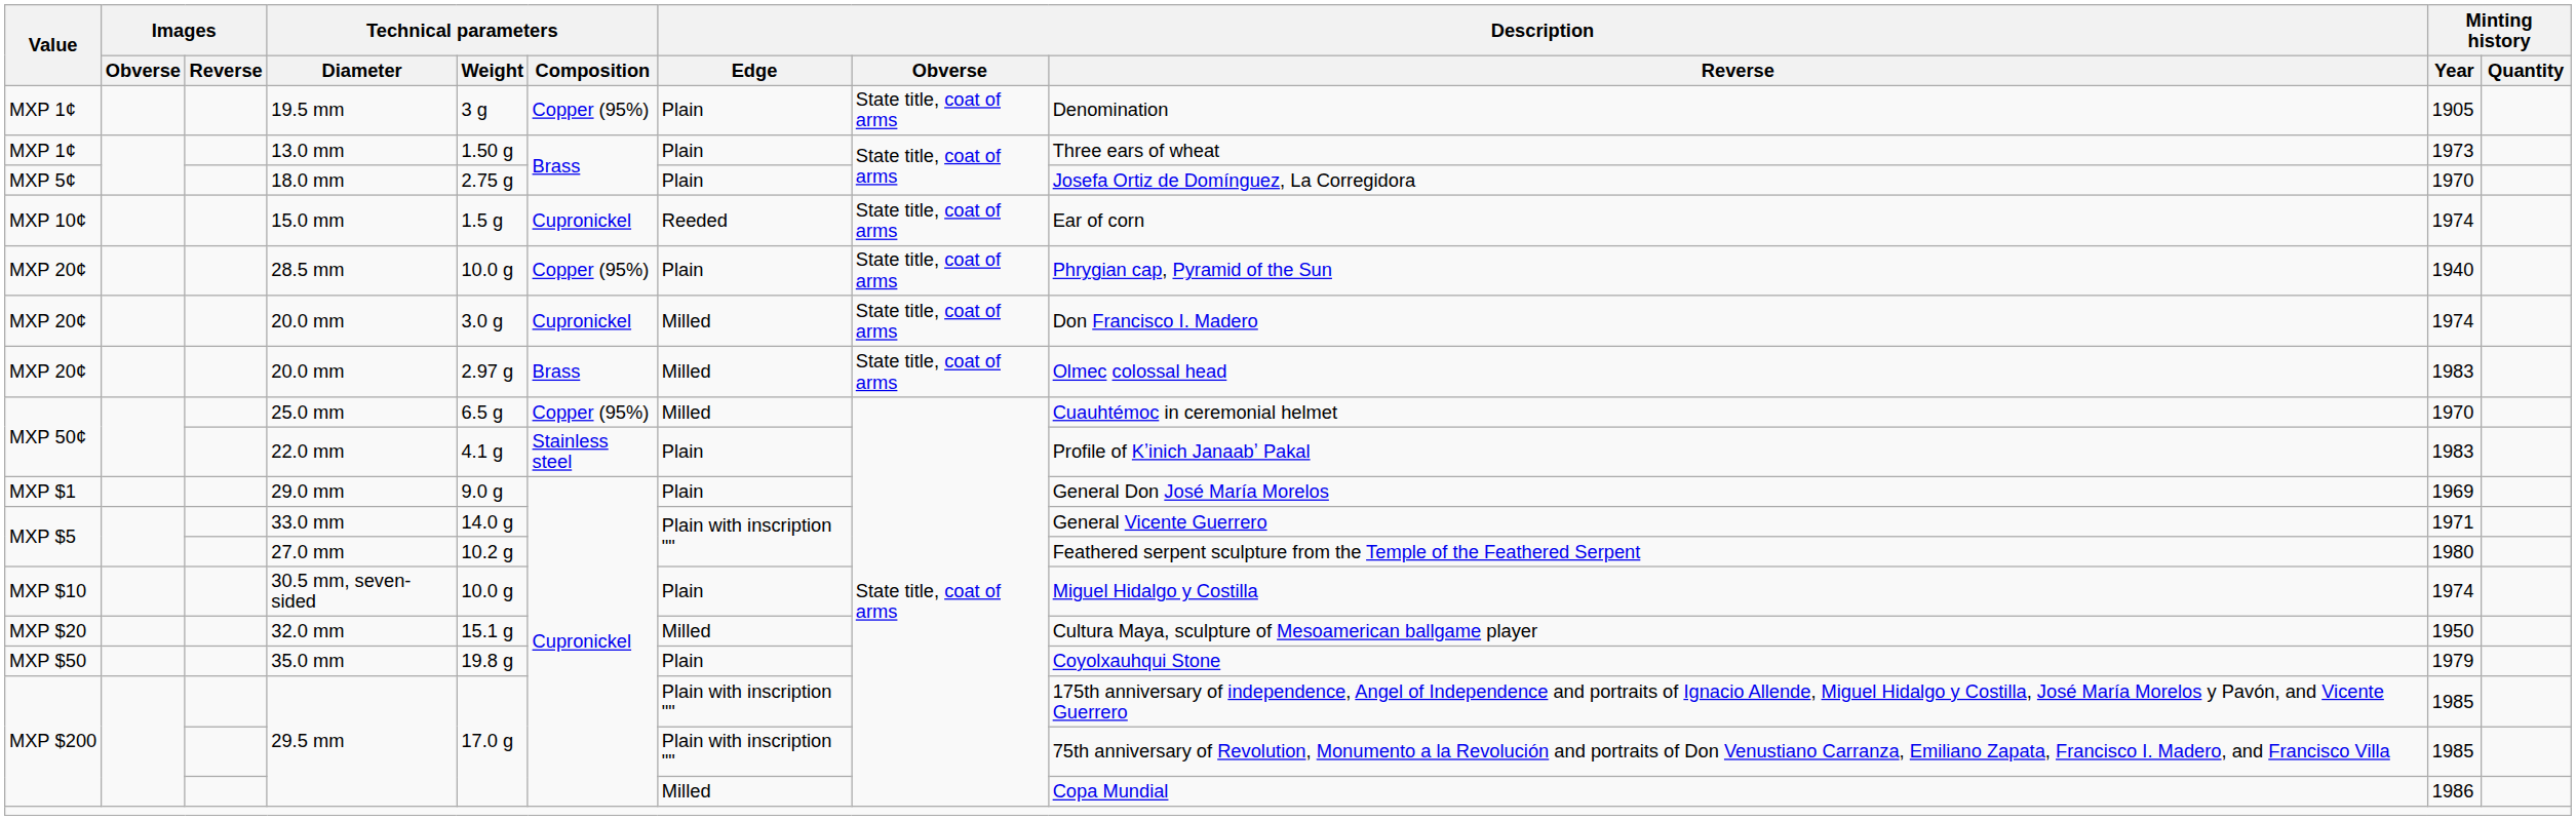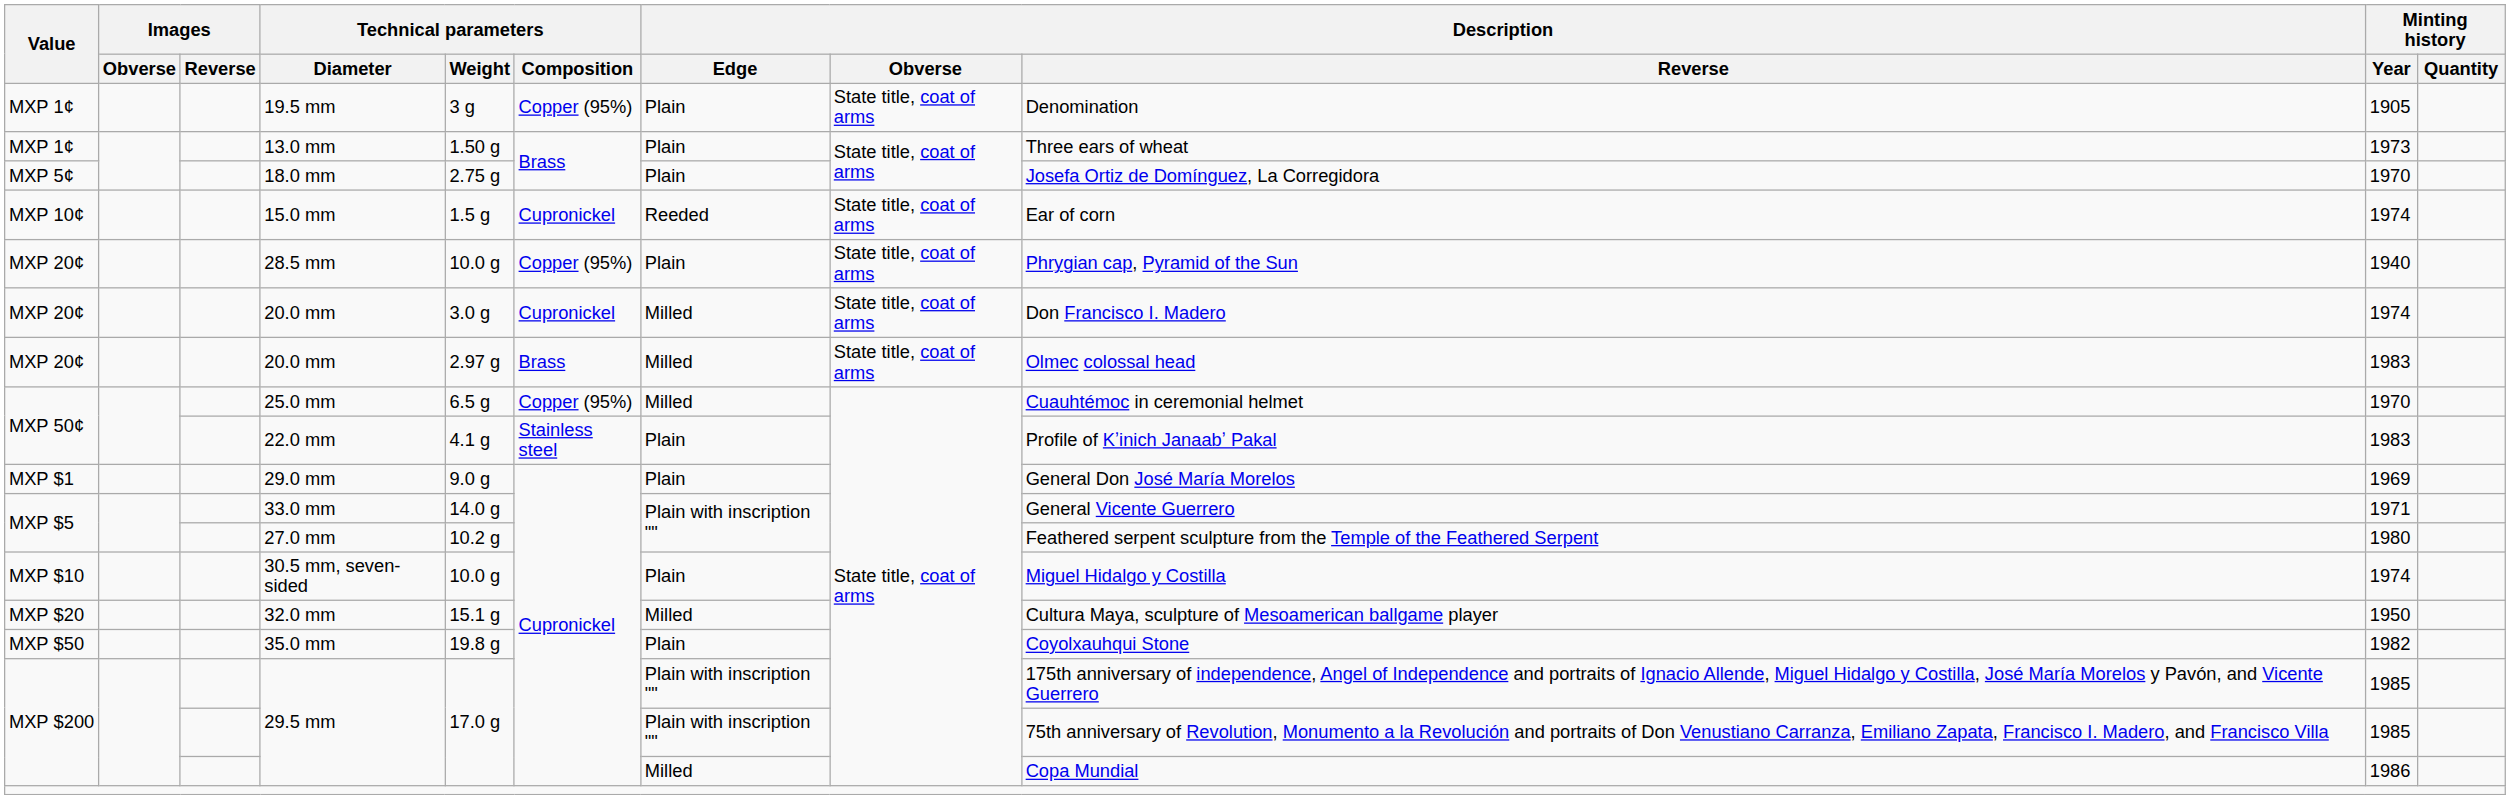35.0 mm | Minting history / Year: 1979 -> 1982
